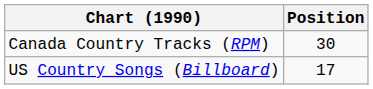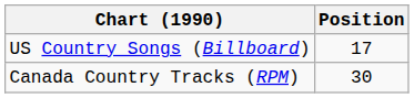rows swapped: Canada Country Tracks (RPM) <-> US Country Songs (Billboard)
